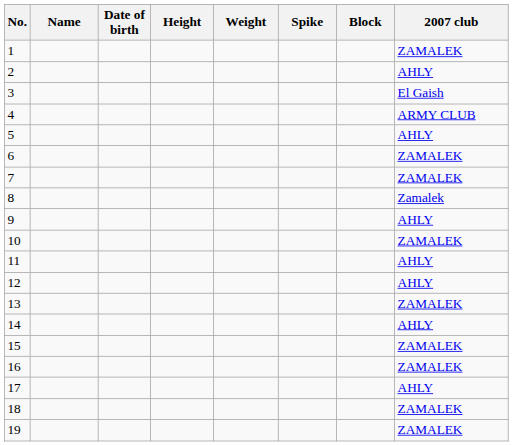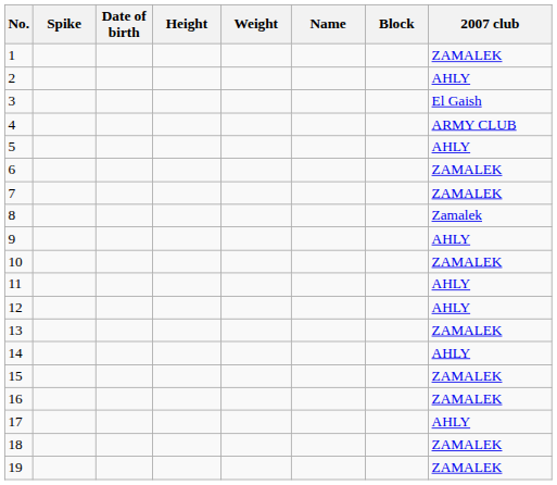columns swapped: Name <-> Spike
